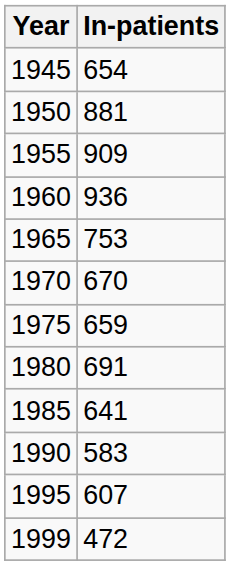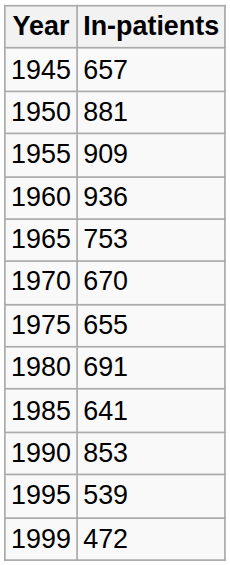1945 | In-patients: 654 -> 657
1975 | In-patients: 659 -> 655
1990 | In-patients: 583 -> 853
1995 | In-patients: 607 -> 539
